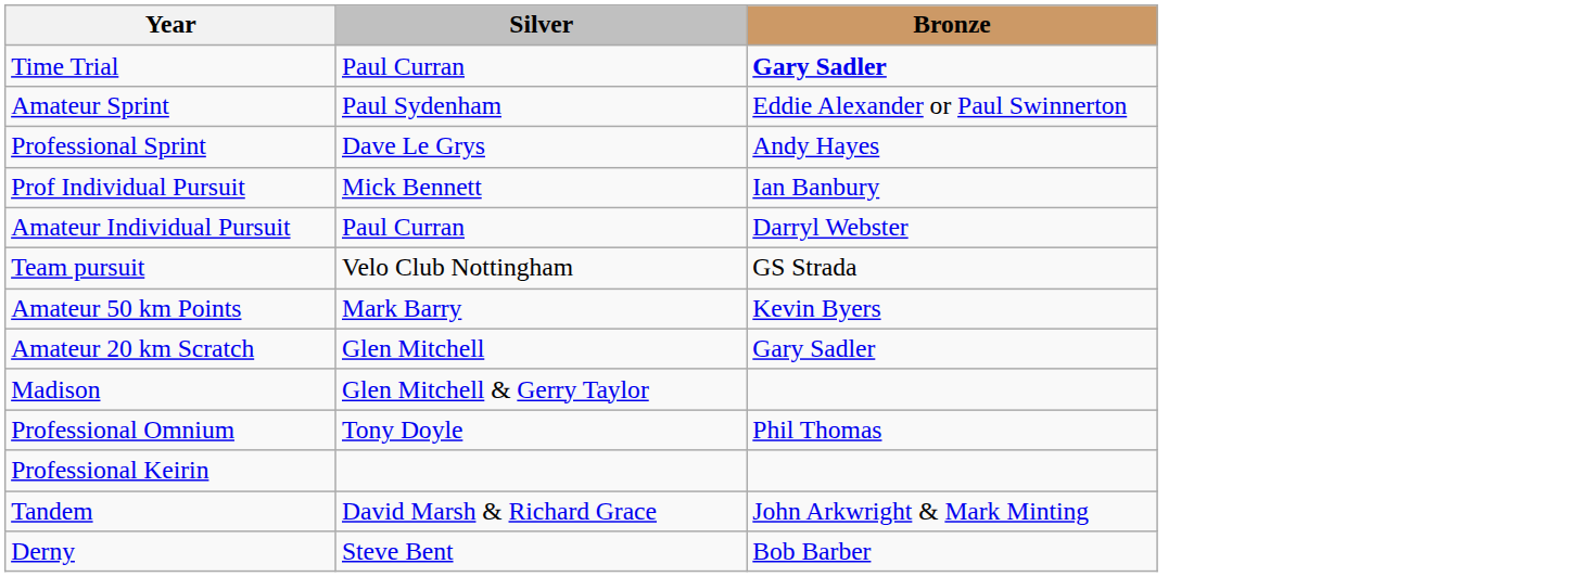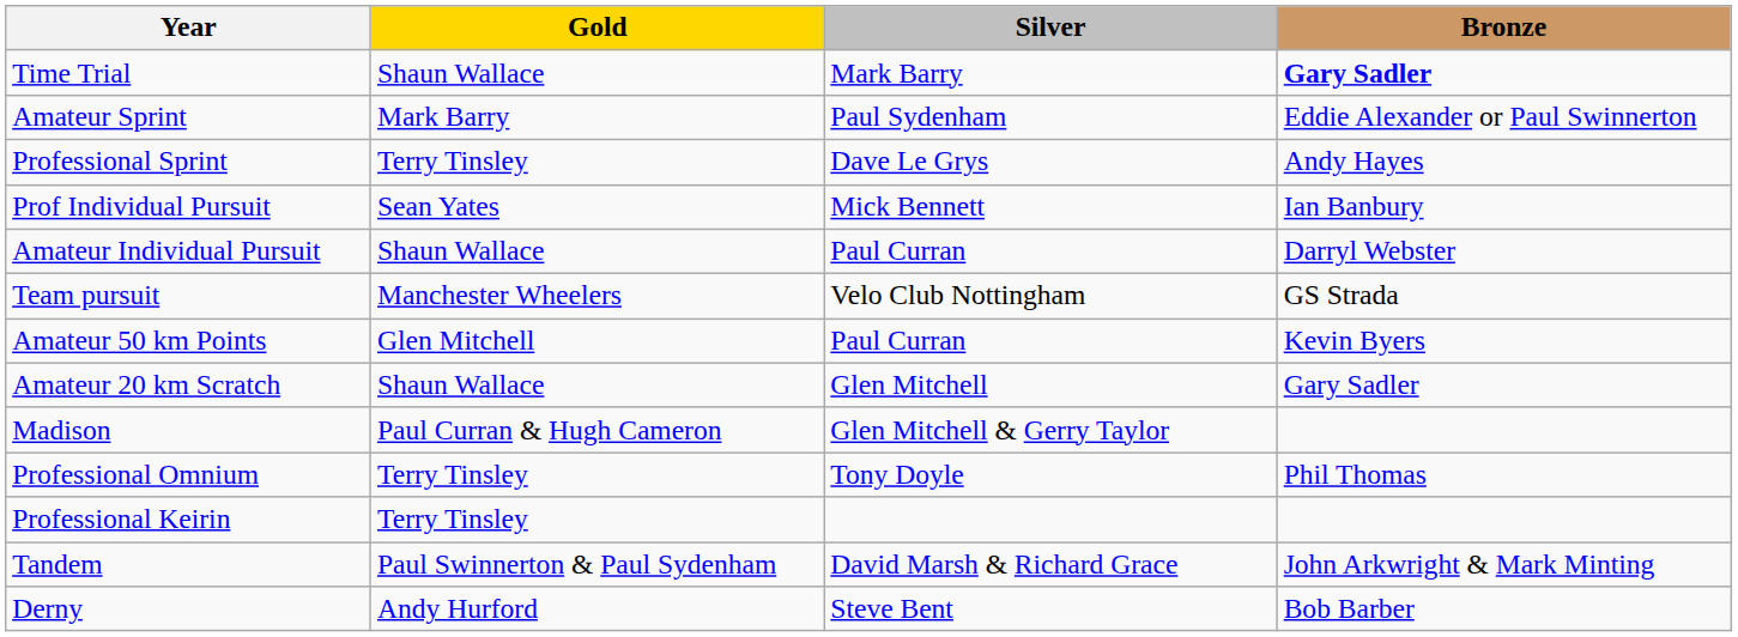+ column: Gold | Shaun Wallace | Mark Barry | Terry Tinsley | Sean Yates | Shaun Wallace | Manchester Wheelers | Glen Mitchell | Shaun Wallace | Paul Curran & Hugh Cameron | Terry Tinsley | Terry Tinsley | Paul Swinnerton & Paul Sydenham | Andy Hurford
Time Trial | Silver: Paul Curran -> Mark Barry
Amateur 50 km Points | Silver: Mark Barry -> Paul Curran
